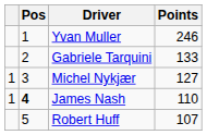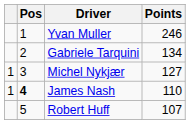Gabriele Tarquini | Points: 133 -> 134
